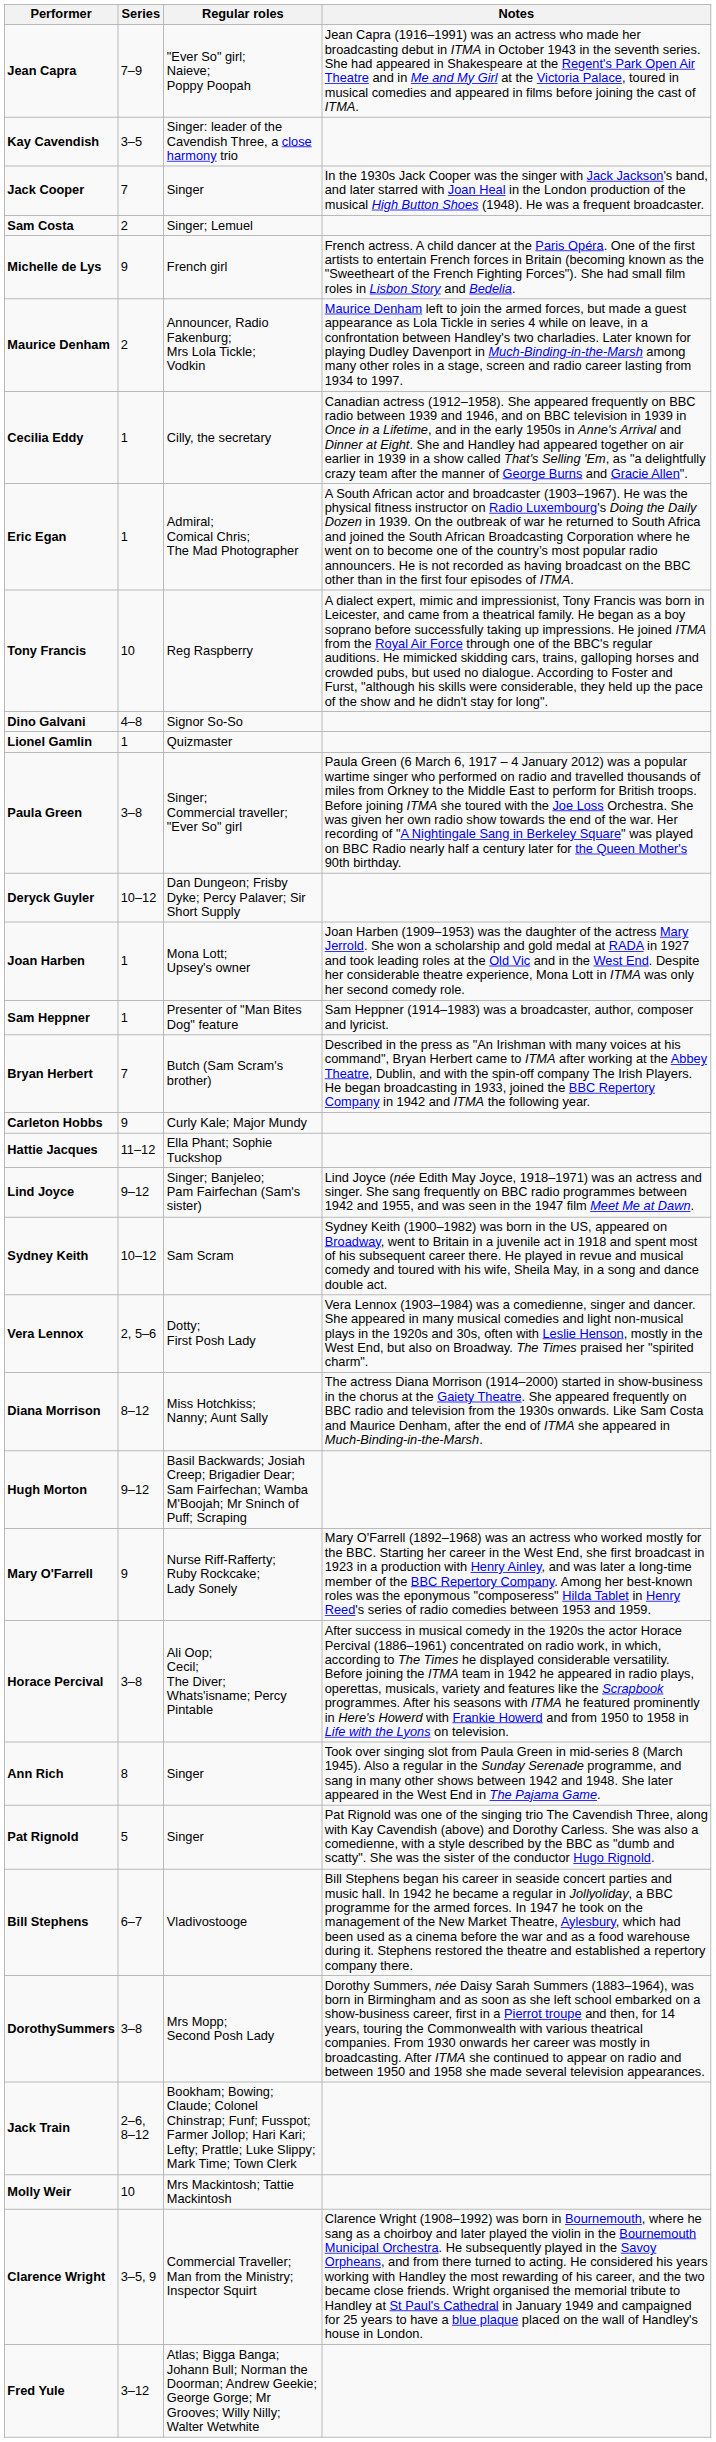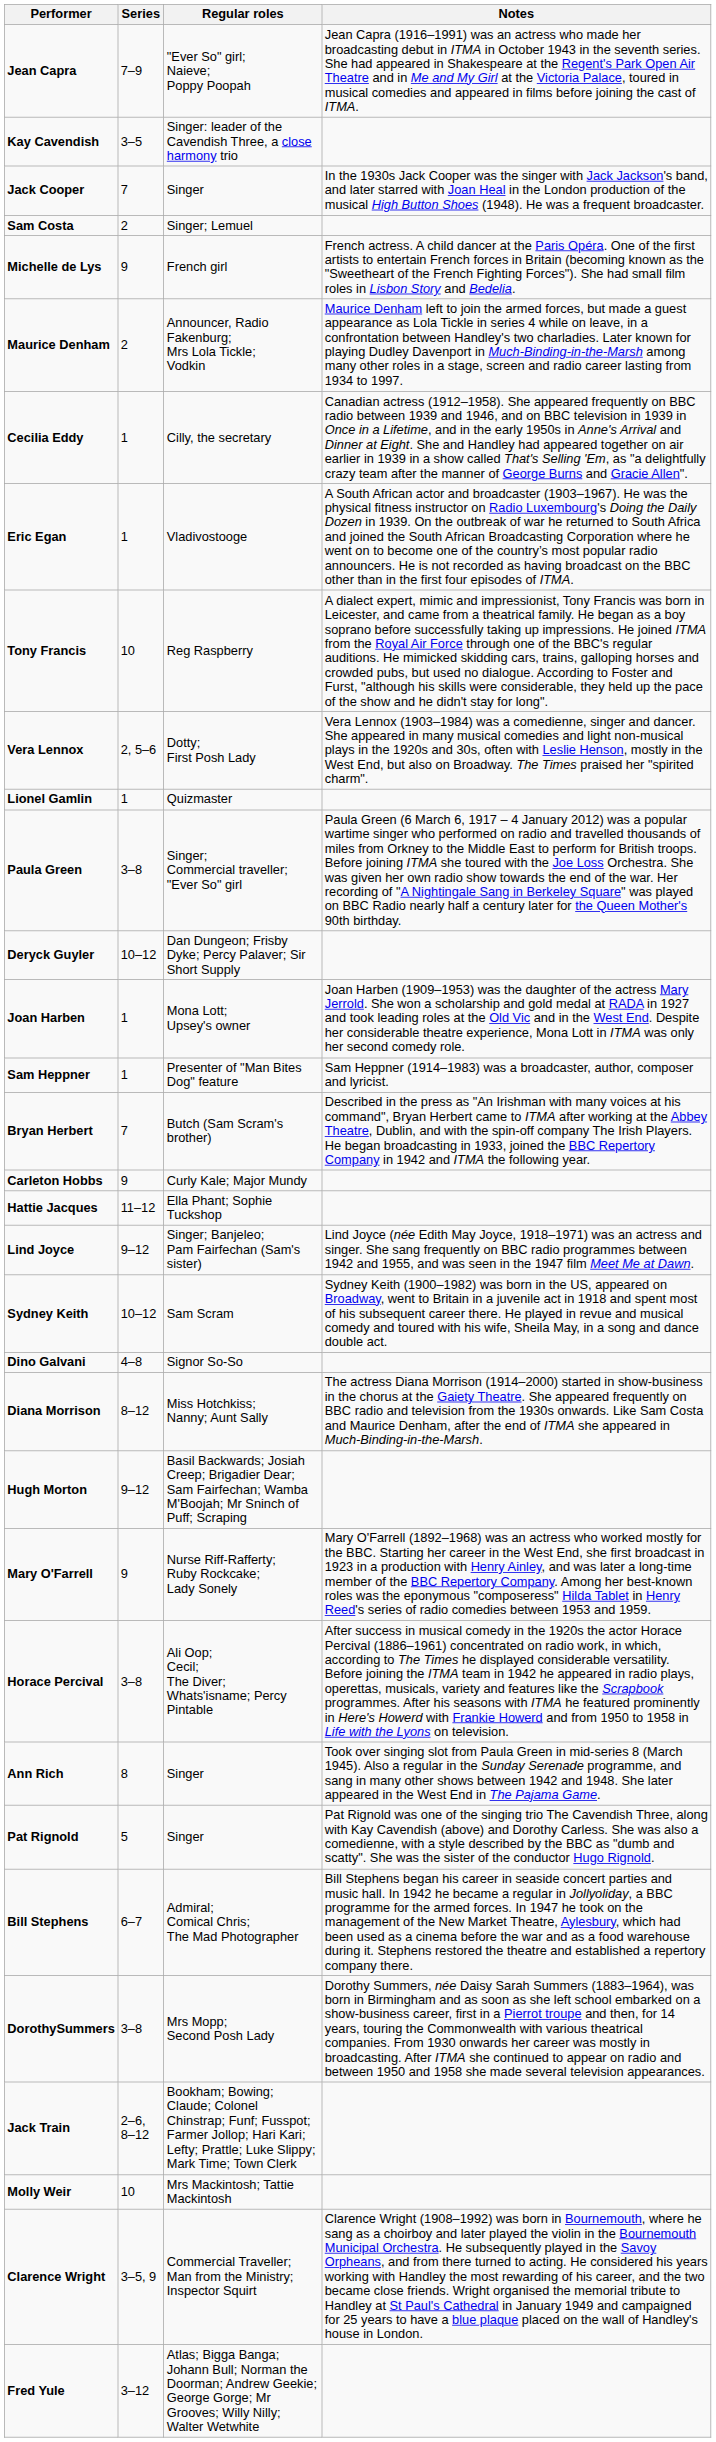Eric Egan | Regular roles: Admiral; Comical Chris; The Mad Photographer -> Vladivostooge
rows swapped: Dino Galvani <-> Vera Lennox
Bill Stephens | Regular roles: Vladivostooge -> Admiral; Comical Chris; The Mad Photographer
